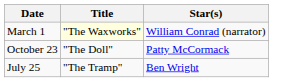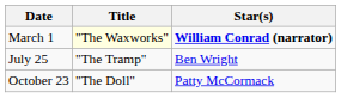March 1 | Star(s): normal -> bold
rows swapped: July 25 <-> October 23
